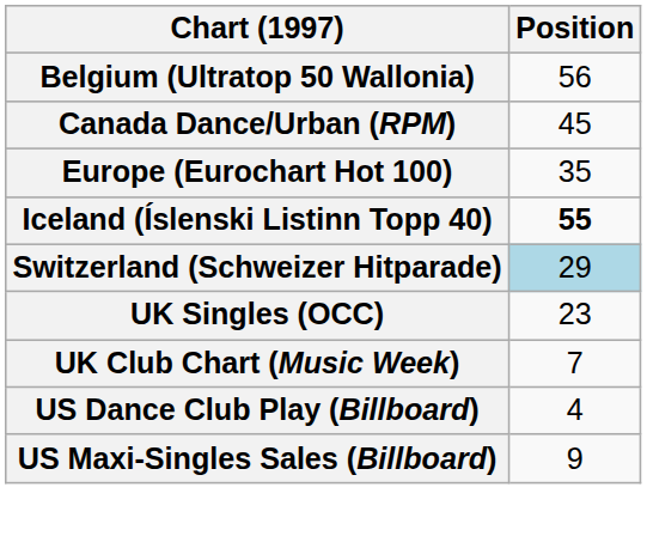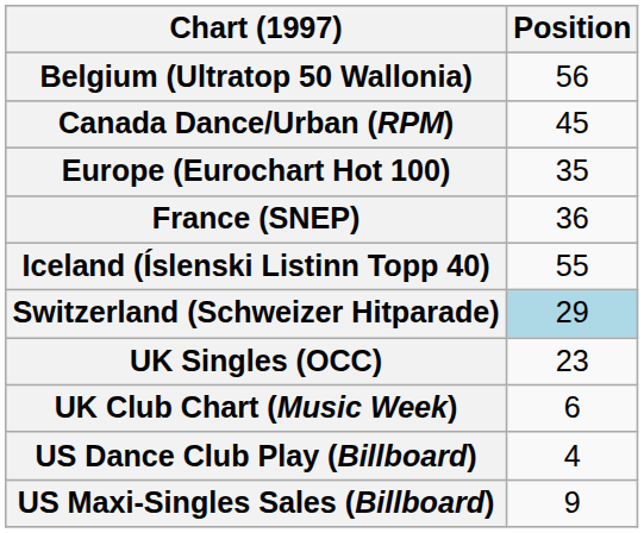+ row: France (SNEP) | 36
Iceland (Íslenski Listinn Topp 40) | Position: bold -> normal
UK Club Chart (Music Week) | Position: 7 -> 6
